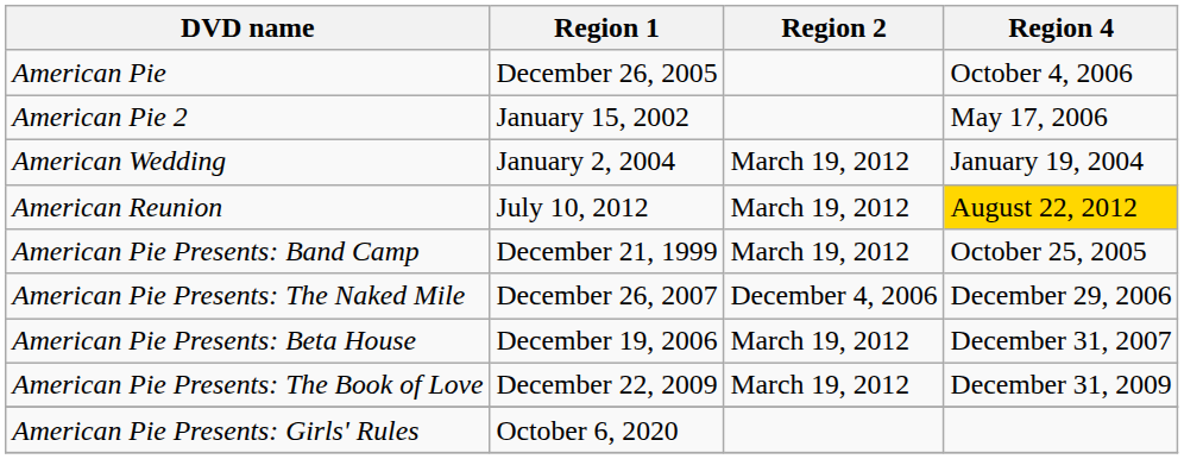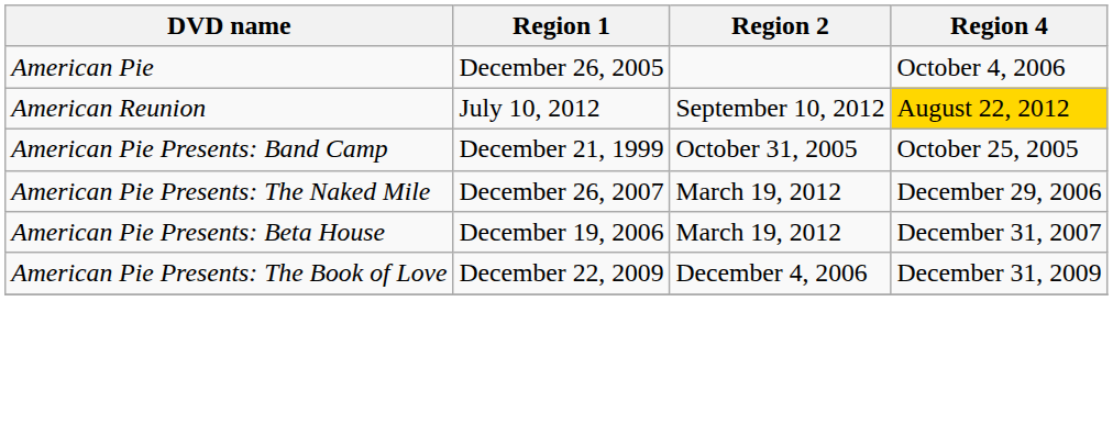- row: American Pie 2 | January 15, 2002 | May 17, 2006
- row: American Wedding | January 2, 2004 | March 19, 2012 | January 19, 2004
American Reunion | Region 2: March 19, 2012 -> September 10, 2012
American Pie Presents: Band Camp | Region 2: March 19, 2012 -> October 31, 2005
American Pie Presents: The Naked Mile | Region 2: December 4, 2006 -> March 19, 2012
American Pie Presents: The Book of Love | Region 2: March 19, 2012 -> December 4, 2006
- row: American Pie Presents: Girls' Rules | October 6, 2020
